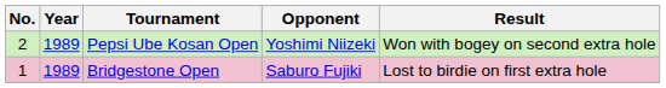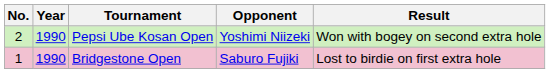Pepsi Ube Kosan Open | Year: 1989 -> 1990
Bridgestone Open | Year: 1989 -> 1990
